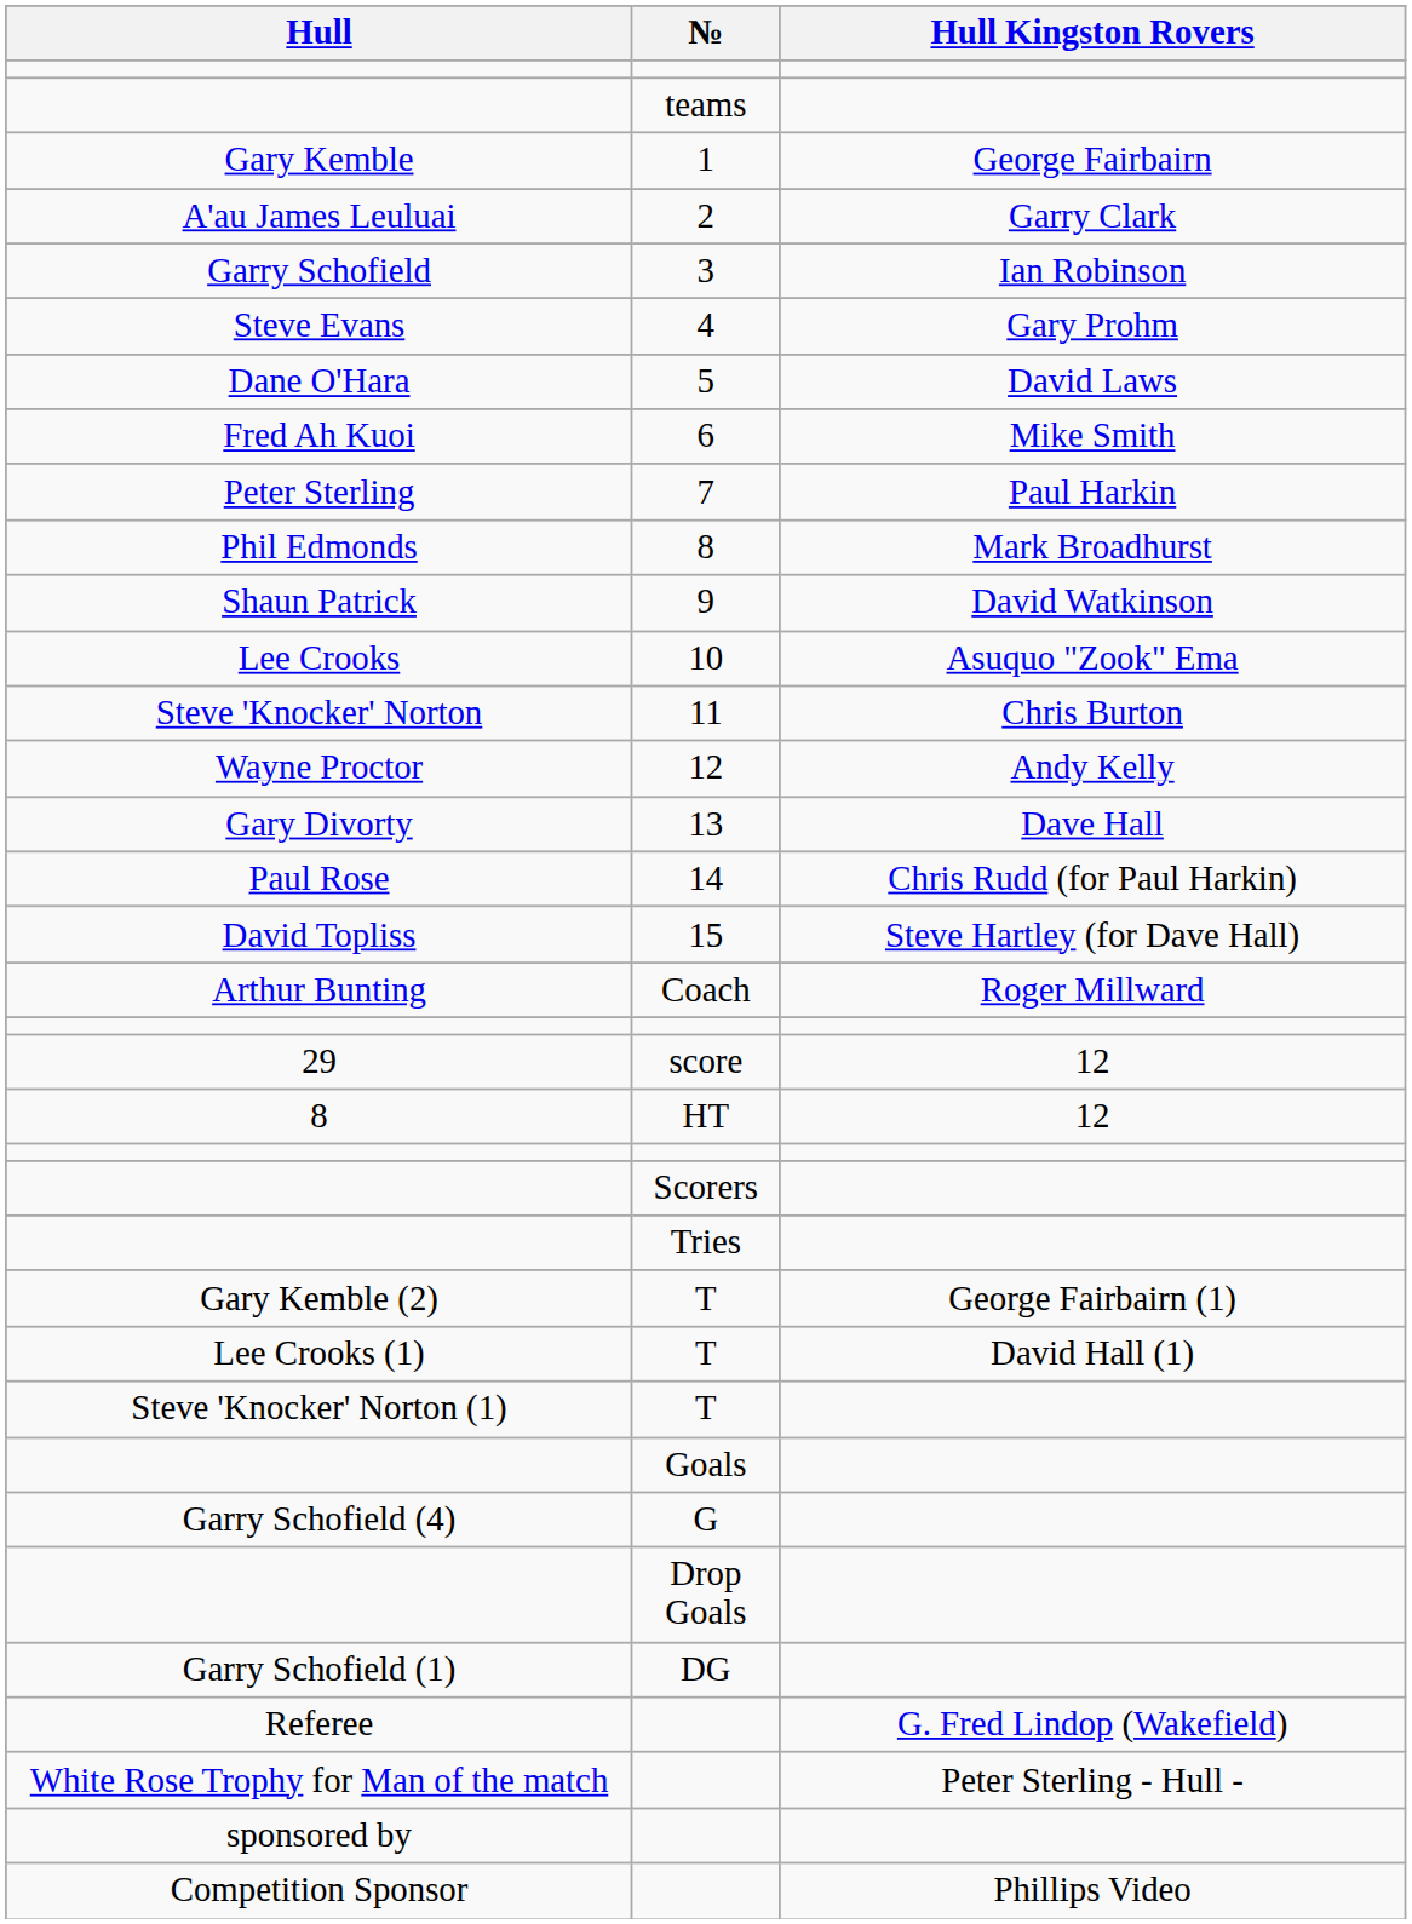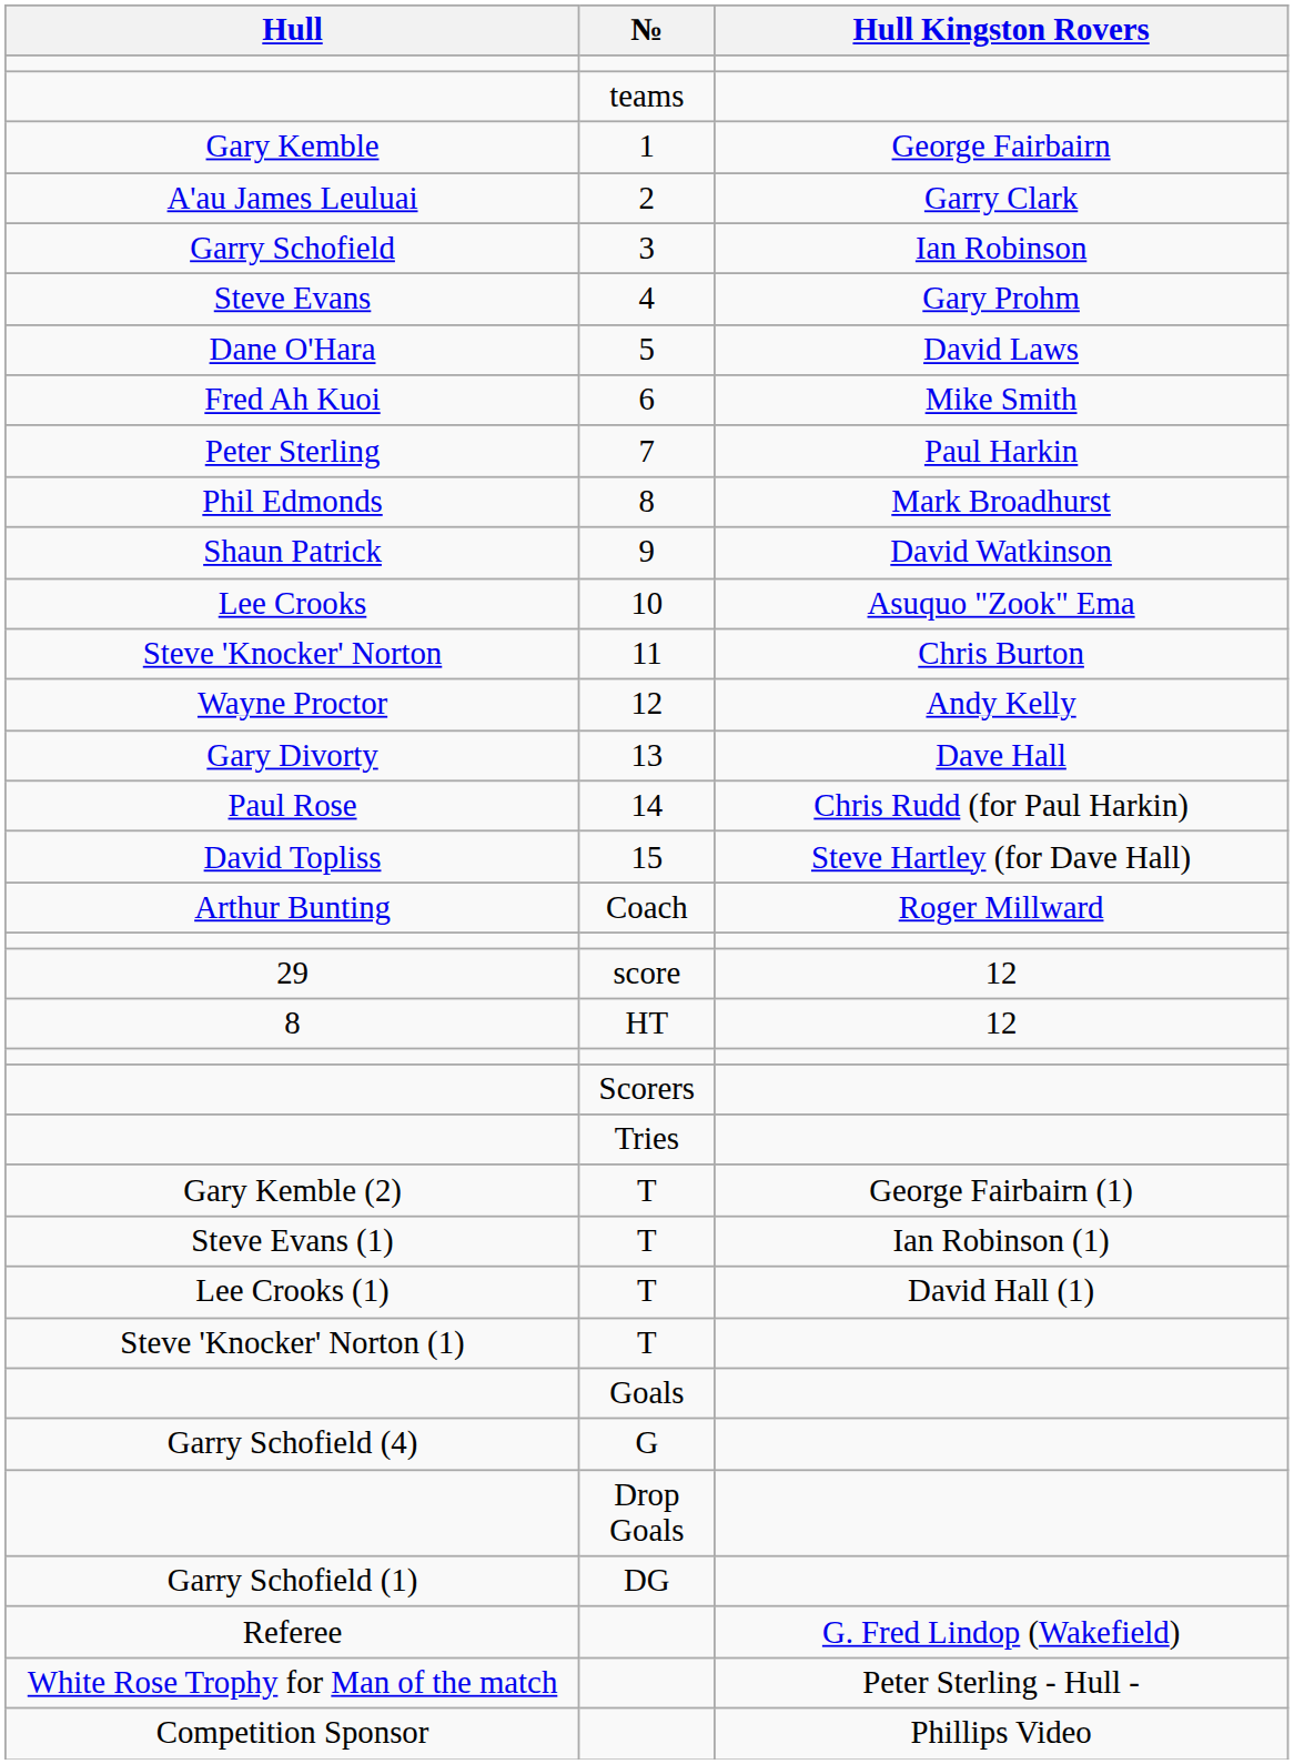+ row: Steve Evans (1) | T | Ian Robinson (1)
- row: sponsored by
